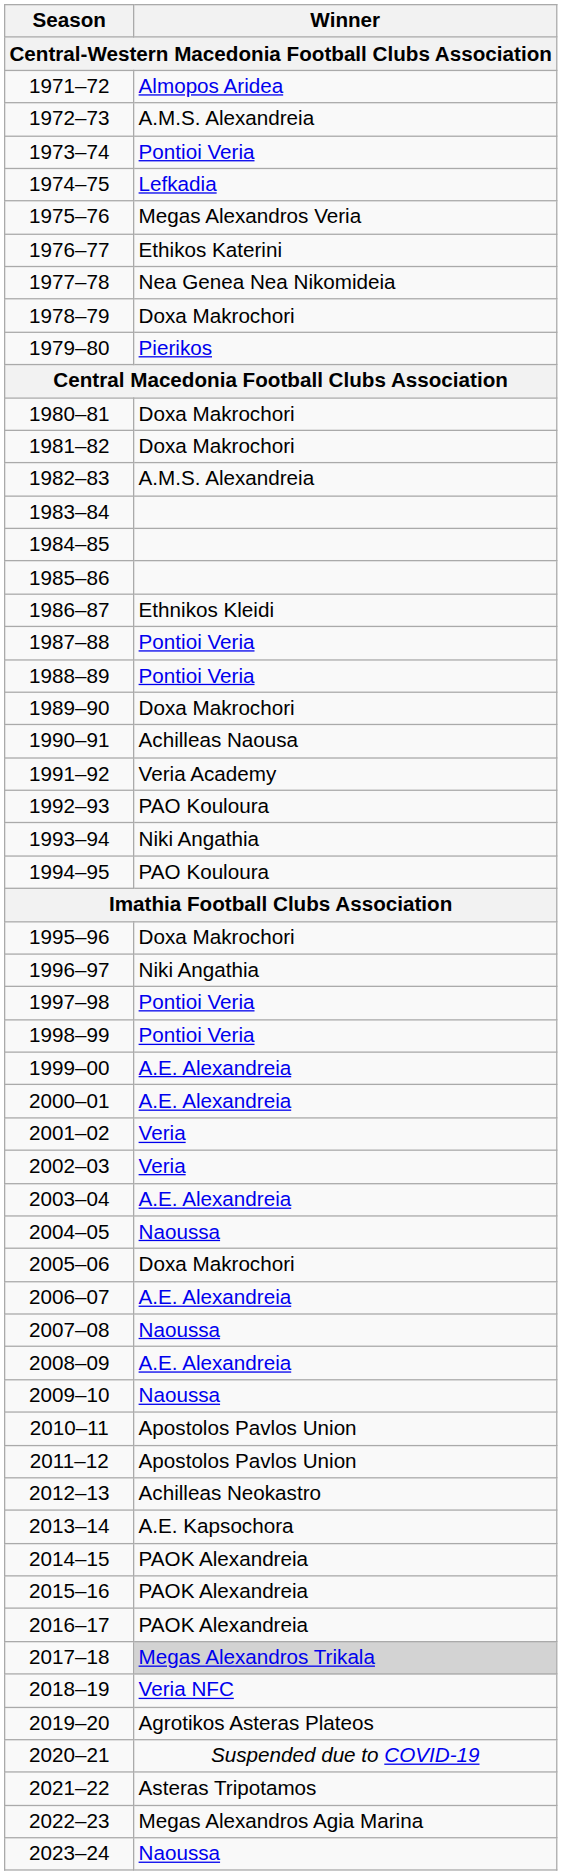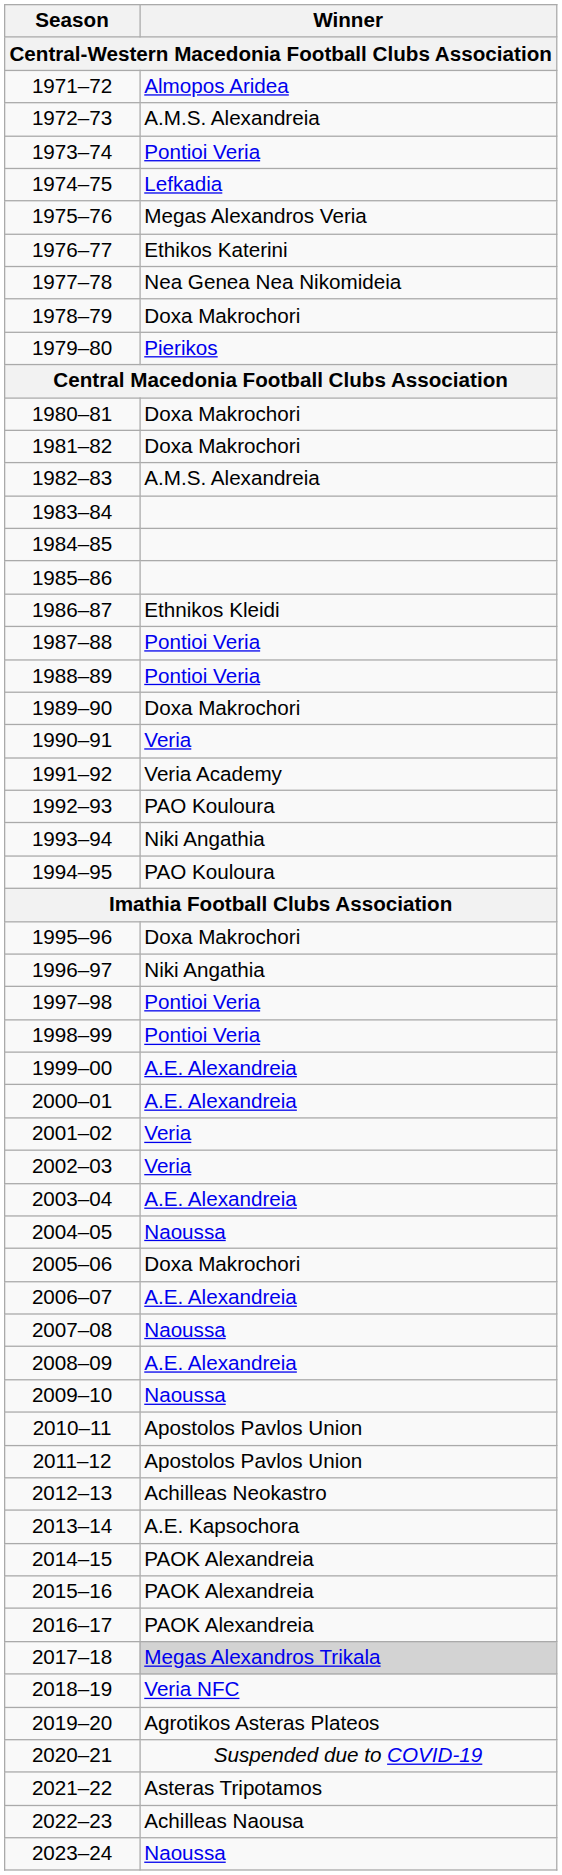1990–91 | Winner: Achilleas Naousa -> Veria
2022–23 | Winner: Megas Alexandros Agia Marina -> Achilleas Naousa
